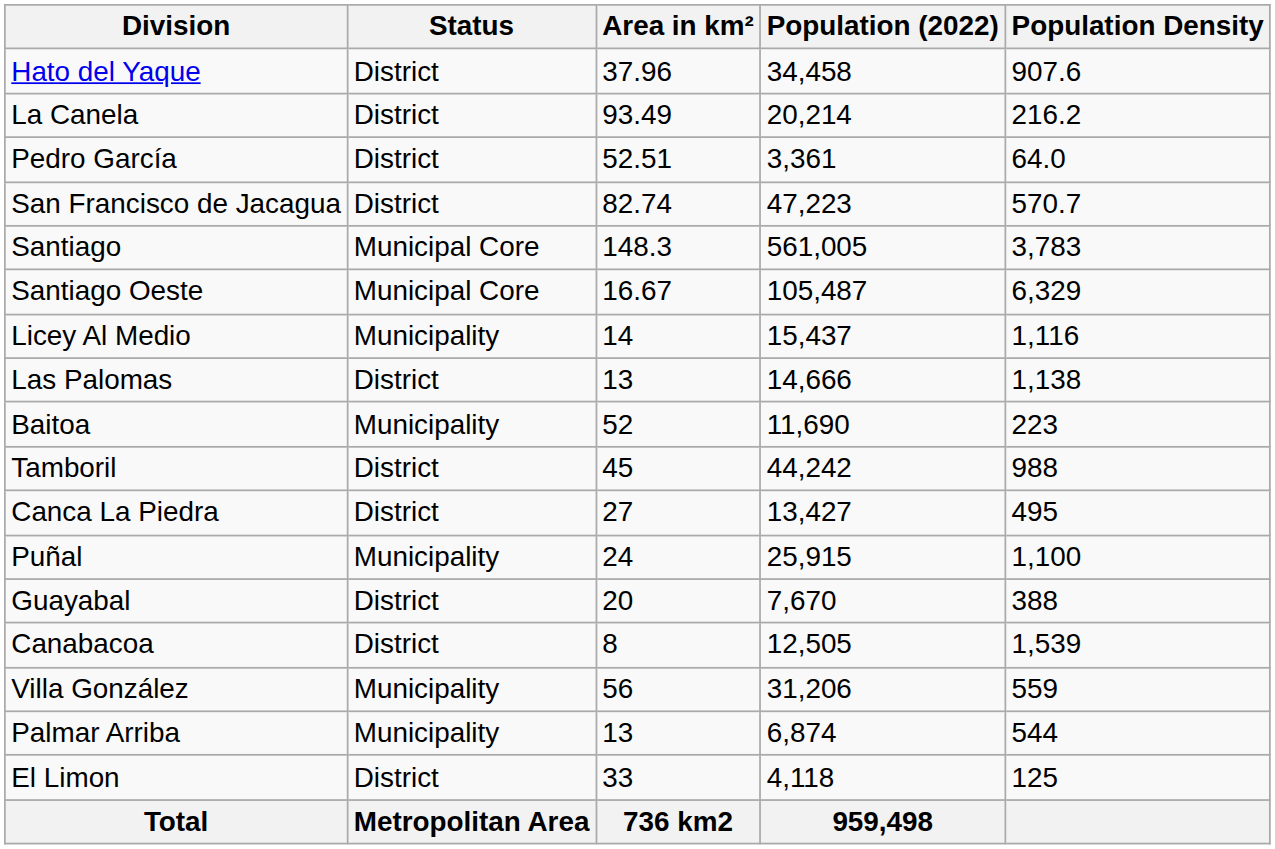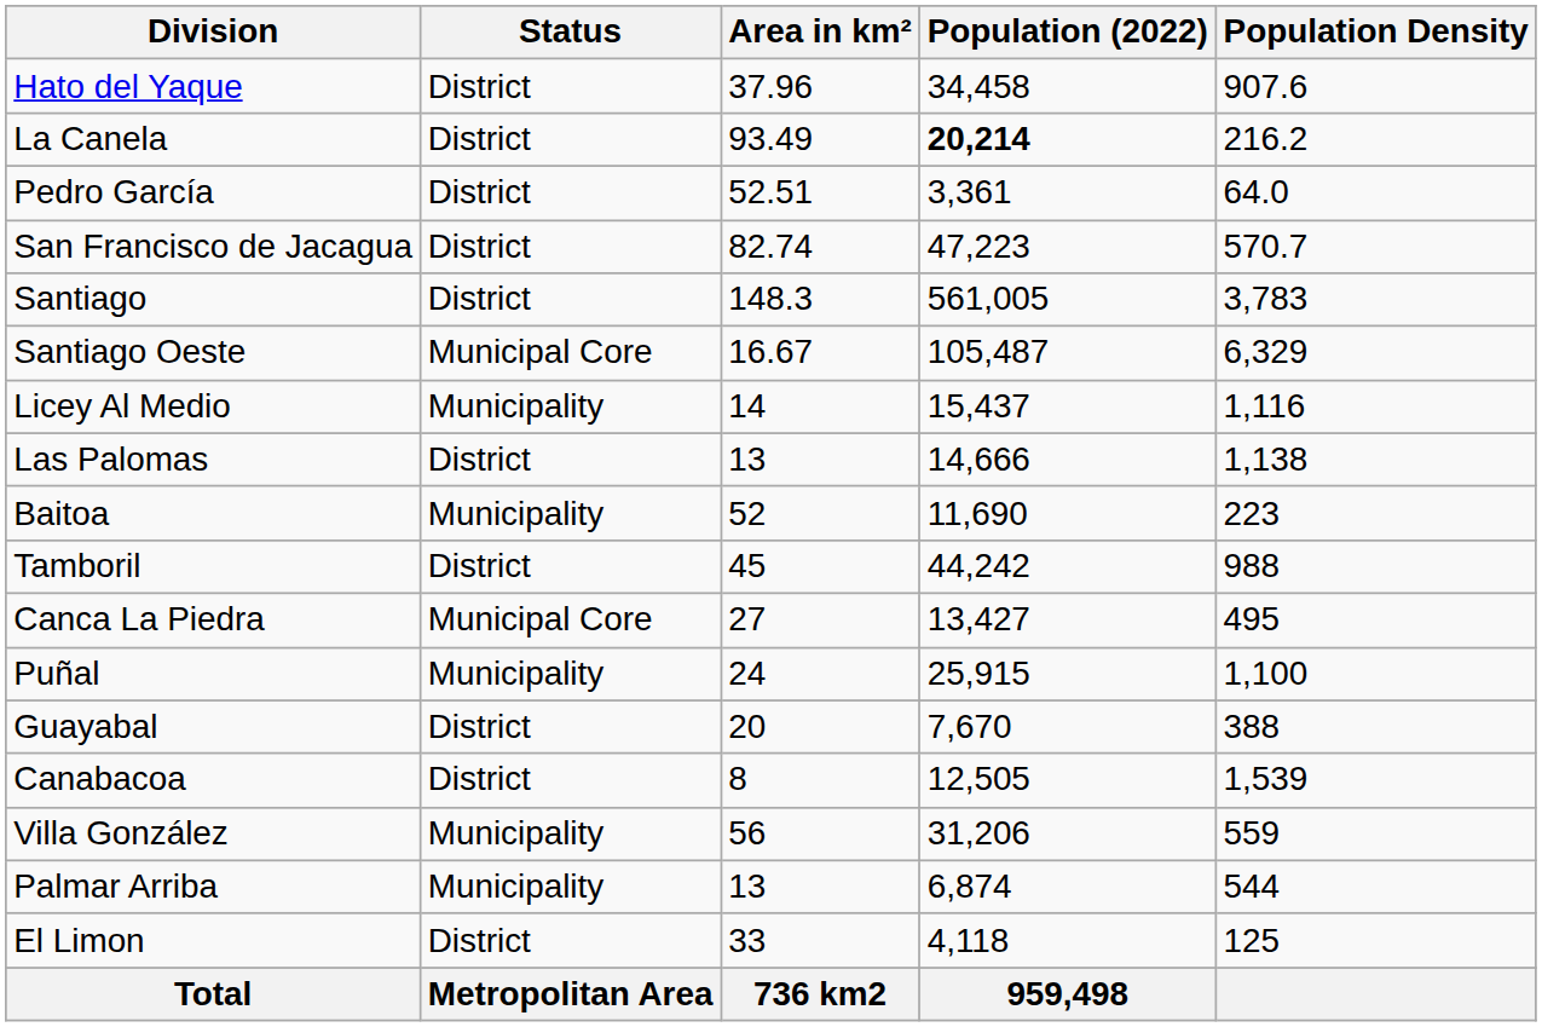La Canela | Population (2022): normal -> bold
Santiago | Status: Municipal Core -> District
Canca La Piedra | Status: District -> Municipal Core
